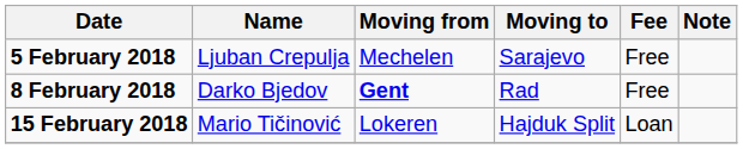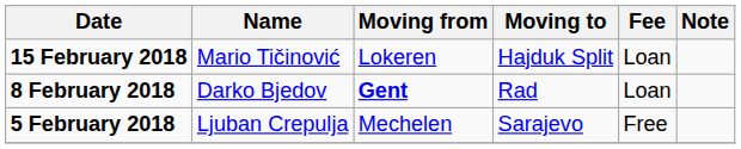rows swapped: 5 February 2018 <-> 15 February 2018
8 February 2018 | Fee: Free -> Loan
